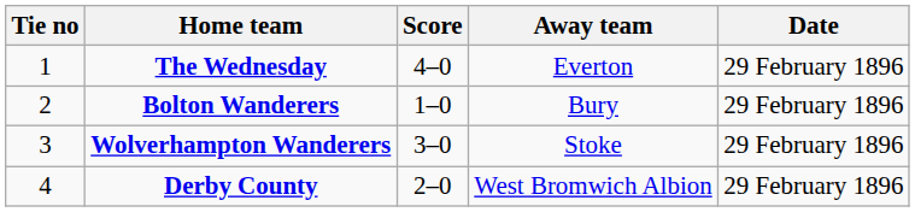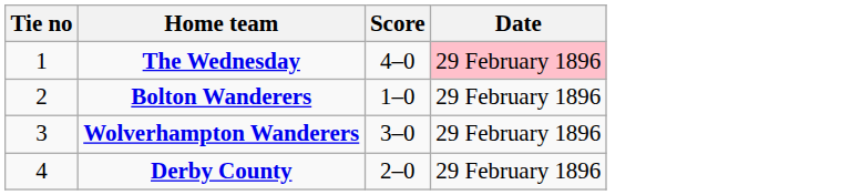- column: Away team | Everton | Bury | Stoke | West Bromwich Albion
The Wednesday | Date: no background -> pink background
